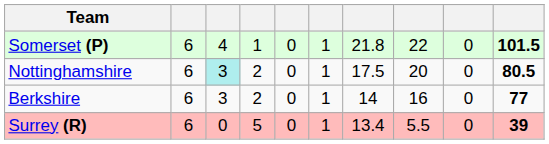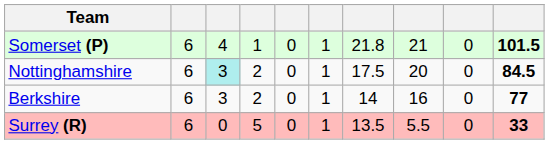Somerset (P) | column 8: 22 -> 21
Nottinghamshire | column 10: 80.5 -> 84.5
Surrey (R) | column 7: 13.4 -> 13.5
Surrey (R) | column 10: 39 -> 33
